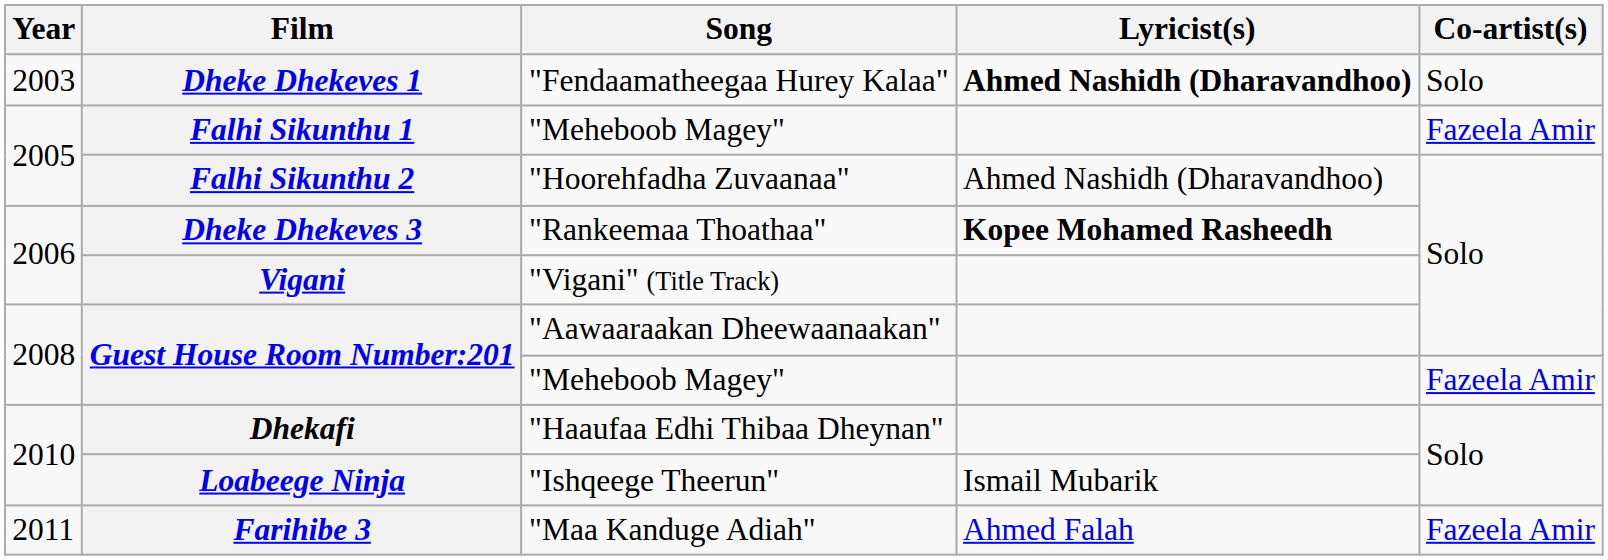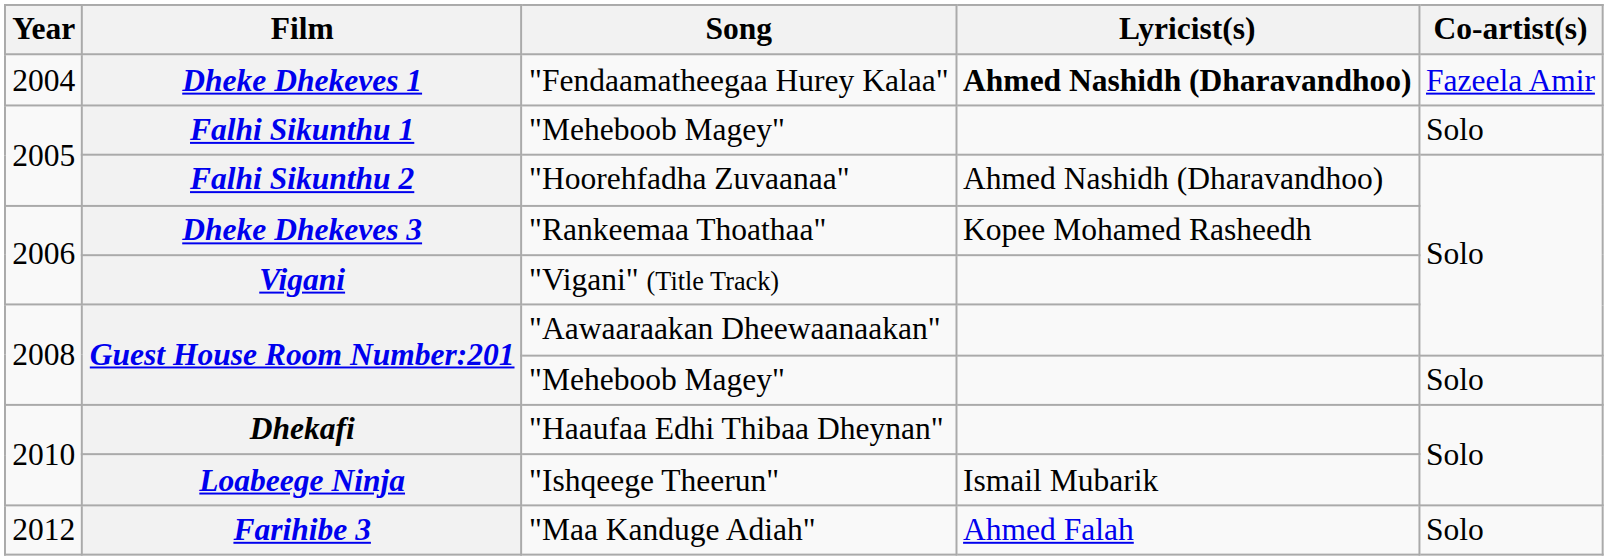Dheke Dhekeves 1 | Year: 2003 -> 2004
Dheke Dhekeves 1 | Co-artist(s): Solo -> Fazeela Amir
Falhi Sikunthu 1 | Co-artist(s): Fazeela Amir -> Solo
Dheke Dhekeves 3 | Lyricist(s): bold -> normal
Guest House Room Number:201 / "Meheboob Magey" | Co-artist(s): Fazeela Amir -> Solo
Farihibe 3 | Year: 2011 -> 2012
Farihibe 3 | Co-artist(s): Fazeela Amir -> Solo
